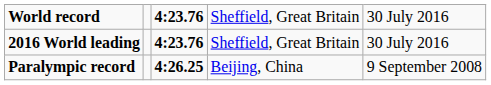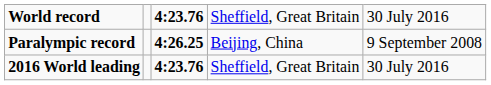rows swapped: Paralympic record <-> 2016 World leading
